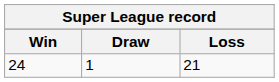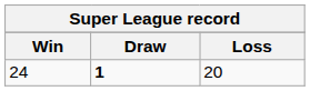24 | Draw: normal -> bold
24 | Loss: 21 -> 20
